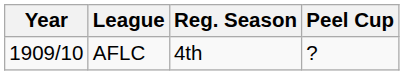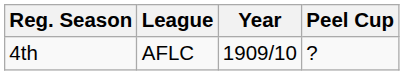columns swapped: Year <-> Reg. Season
